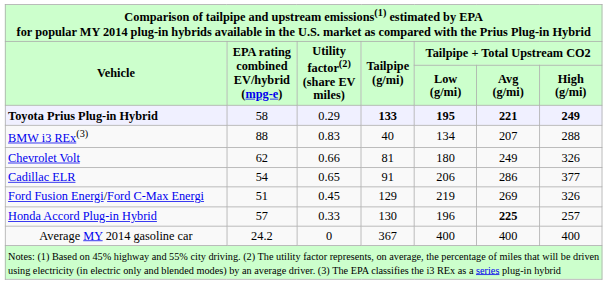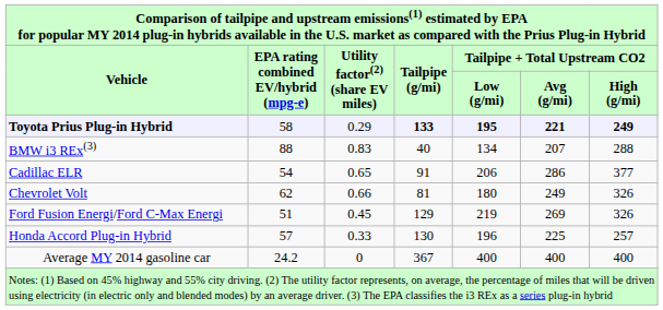rows swapped: Chevrolet Volt <-> Cadillac ELR
Honda Accord Plug-in Hybrid | Tailpipe + Total Upstream CO2 / Avg (g/mi): bold -> normal
